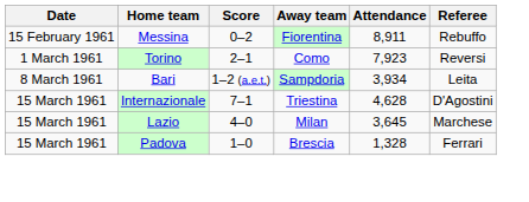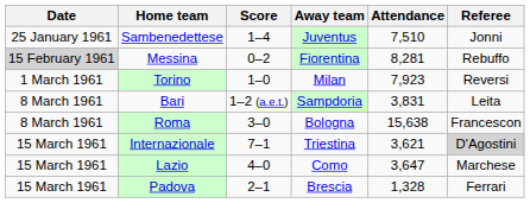+ row: 25 January 1961 | Sambenedettese | 1–4 | Juventus | 7,510 | Jonni
Messina | Date: no background -> lightgrey background
Messina | Attendance: 8,911 -> 8,281
Torino | Score: 2–1 -> 1–0
Torino | Away team: Como -> Milan
Bari | Attendance: 3,934 -> 3,831
+ row: 8 March 1961 | Roma | 3–0 | Bologna | 15,638 | Francescon
Internazionale | Attendance: 4,628 -> 3,621
Internazionale | Referee: no background -> lightgrey background
Lazio | Away team: Milan -> Como
Lazio | Attendance: 3,645 -> 3,647
Padova | Score: 1–0 -> 2–1
